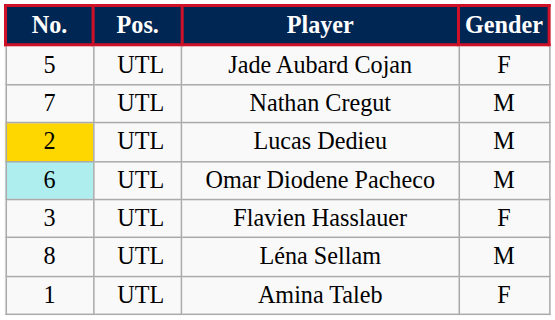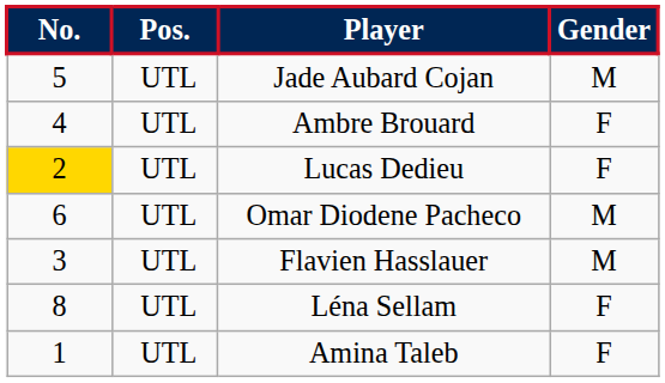Jade Aubard Cojan | Gender: F -> M
+ row: 4 | UTL | Ambre Brouard | F
- row: 7 | UTL | Nathan Cregut | M
Lucas Dedieu | Gender: M -> F
Omar Diodene Pacheco | No.: paleturquoise background -> no background
Flavien Hasslauer | Gender: F -> M
Léna Sellam | Gender: M -> F
